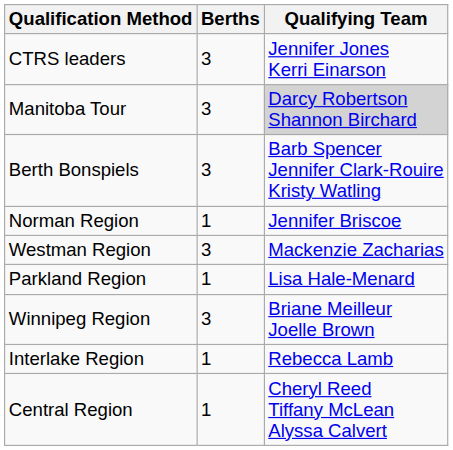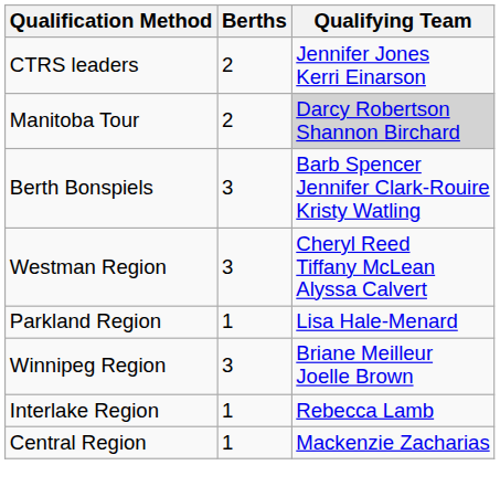CTRS leaders | Berths: 3 -> 2
Manitoba Tour | Berths: 3 -> 2
- row: Norman Region | 1 | Jennifer Briscoe
Westman Region | Qualifying Team: Mackenzie Zacharias -> Cheryl Reed Tiffany McLean Alyssa Calvert
Central Region | Qualifying Team: Cheryl Reed Tiffany McLean Alyssa Calvert -> Mackenzie Zacharias
